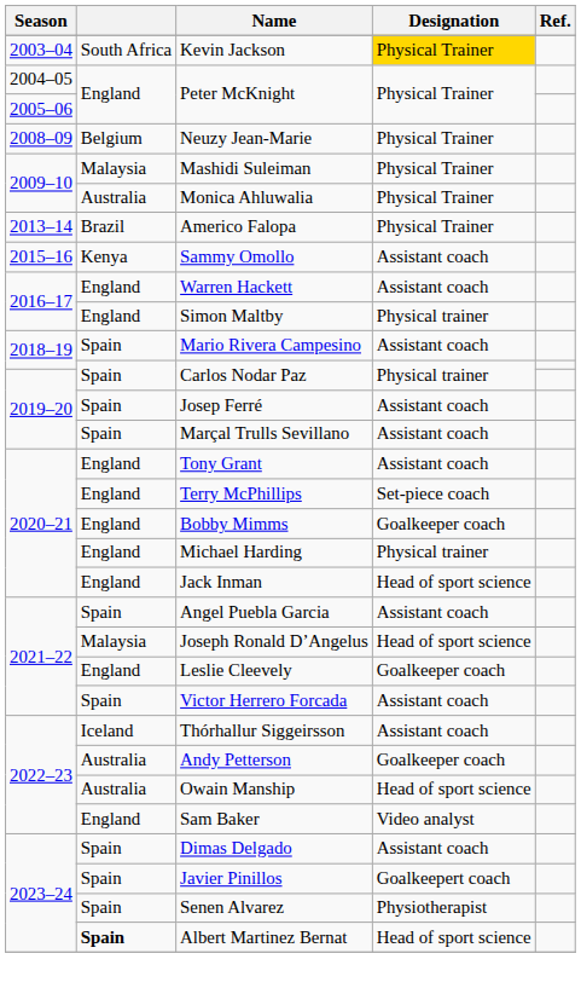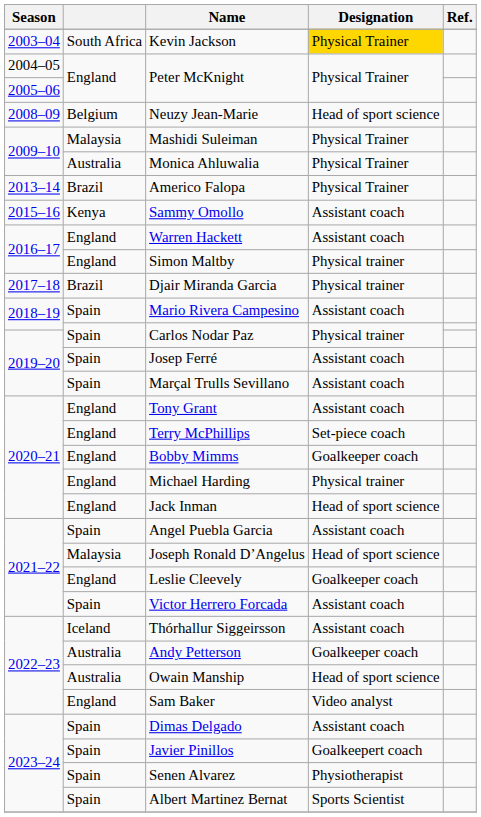Neuzy Jean-Marie | Designation: Physical Trainer -> Head of sport science
+ row: 2017–18 | Brazil | Djair Miranda Garcia | Physical trainer
Albert Martinez Bernat | column 2: bold -> normal
Albert Martinez Bernat | Designation: Head of sport science -> Sports Scientist
